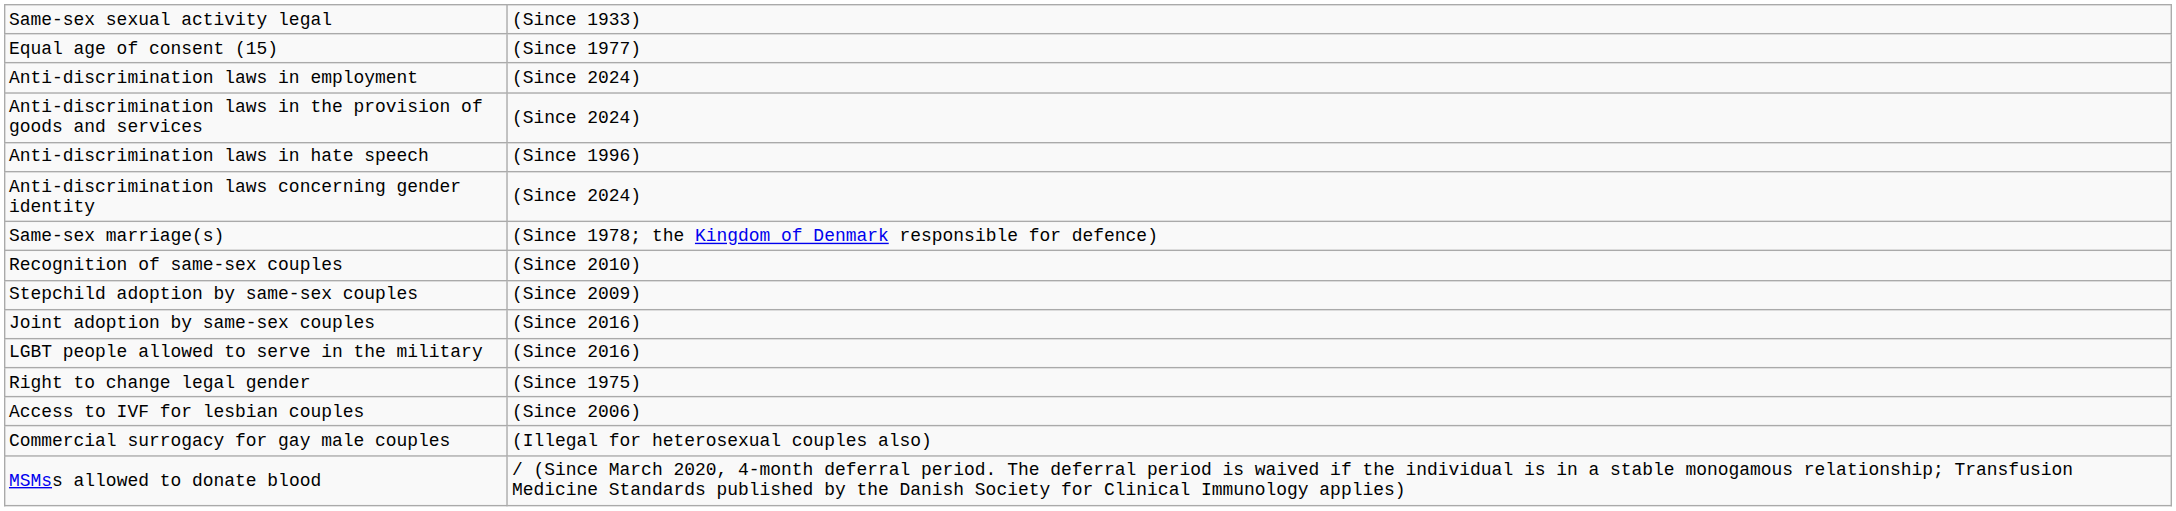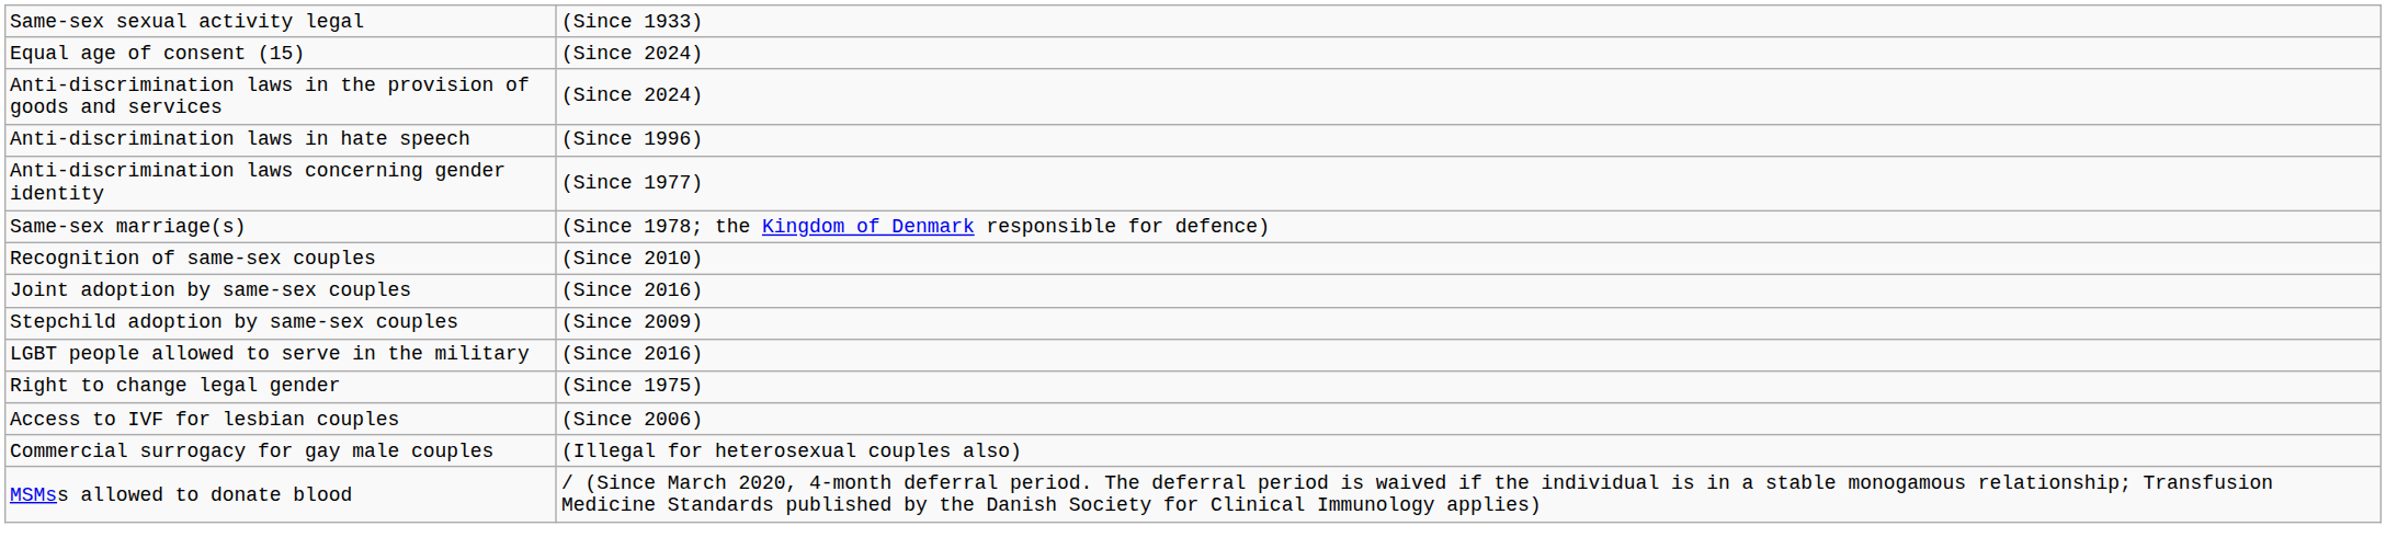Equal age of consent (15) | column 2: (Since 1977) -> (Since 2024)
- row: Anti-discrimination laws in employment | (Since 2024)
Anti-discrimination laws concerning gender identity | column 2: (Since 2024) -> (Since 1977)
rows swapped: Stepchild adoption by same-sex couples <-> Joint adoption by same-sex couples
